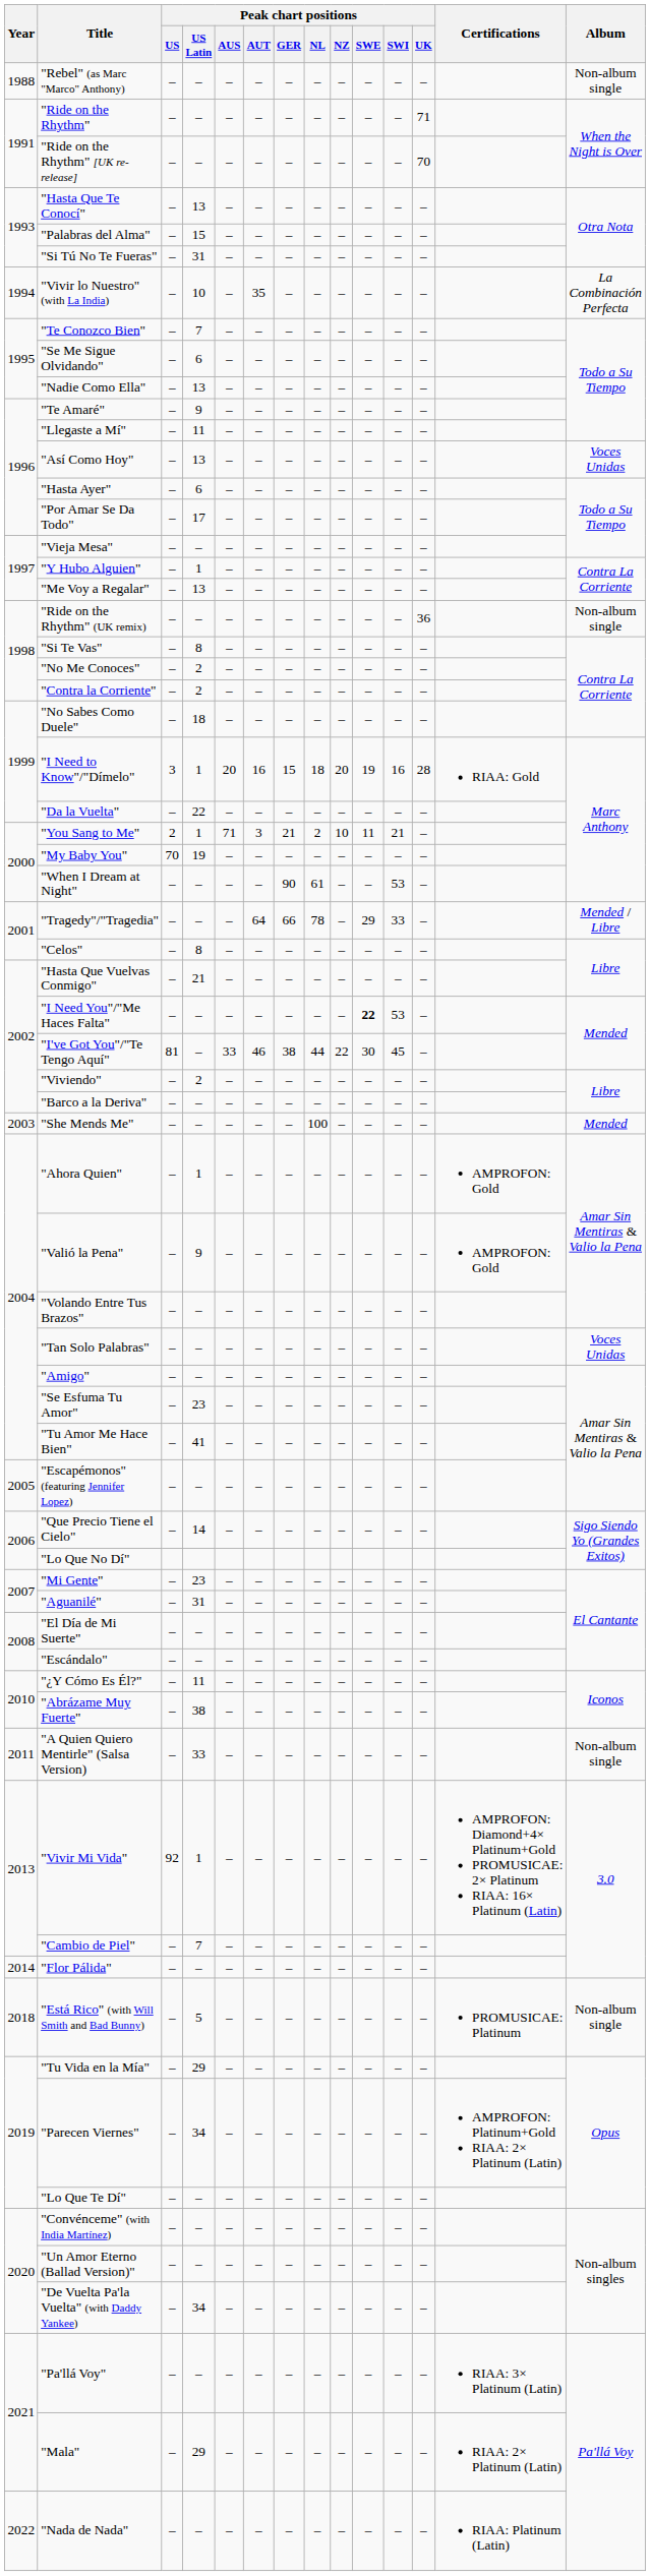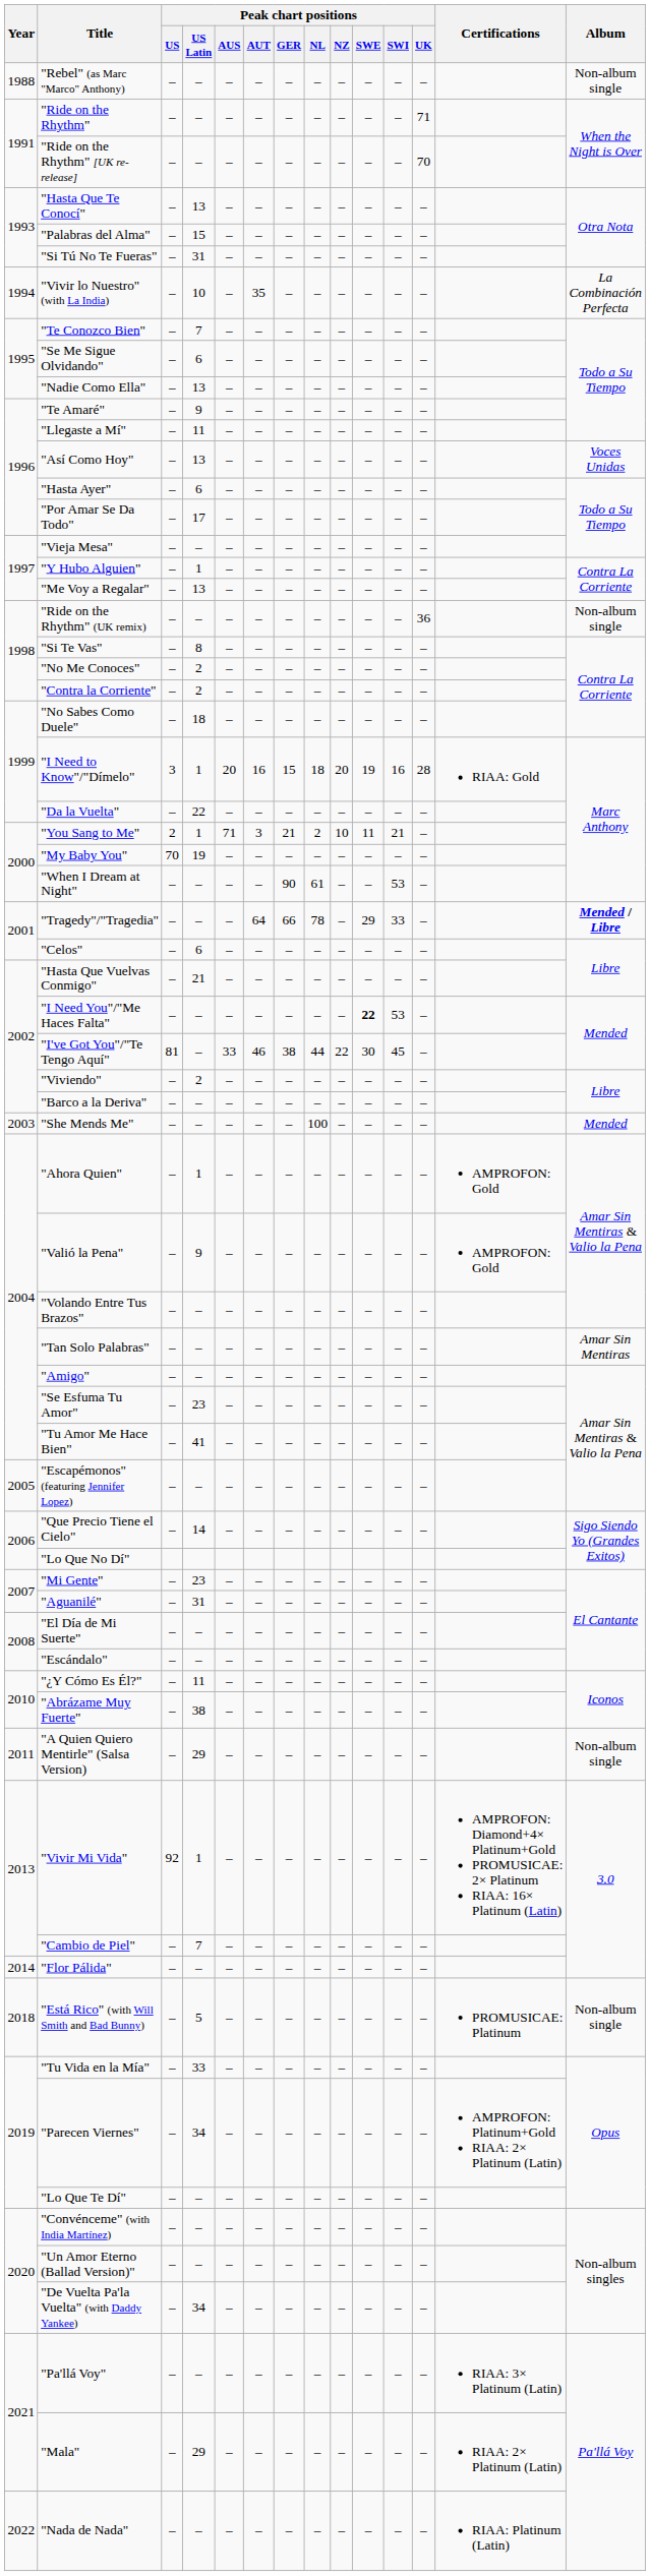"Tragedy"/"Tragedia" | Album: normal -> bold
"Celos" | Peak chart positions / US Latin: 8 -> 6
"Tan Solo Palabras" | Album: Voces Unidas -> Amar Sin Mentiras
"A Quien Quiero Mentirle" (Salsa Version) | Peak chart positions / US Latin: 33 -> 29
"Tu Vida en la Mía" | Peak chart positions / US Latin: 29 -> 33
